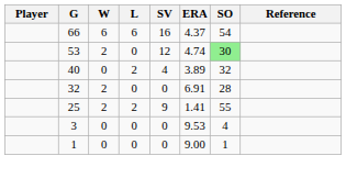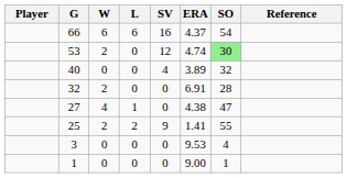40 | L: 2 -> 0
+ row: 27 | 4 | 1 | 0 | 4.38 | 47
